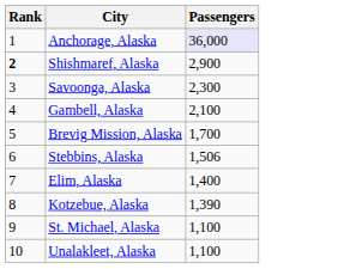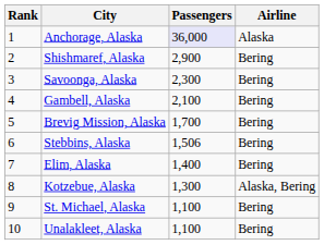+ column: Airline | Alaska | Bering | Bering | Bering | Bering | Bering | Bering | Alaska, Bering | Bering | Bering
Shishmaref, Alaska | Rank: bold -> normal
Kotzebue, Alaska | Passengers: 1,390 -> 1,300
